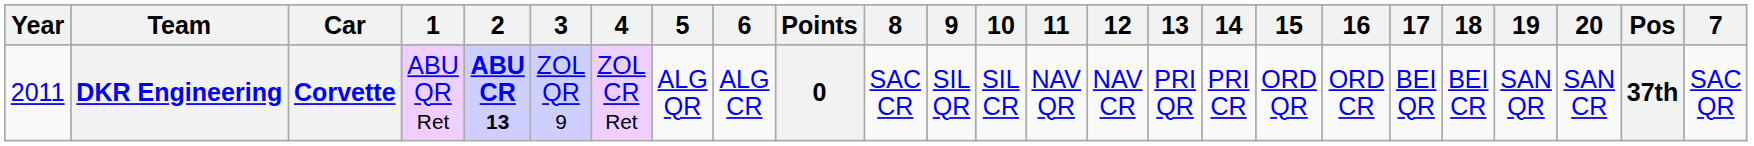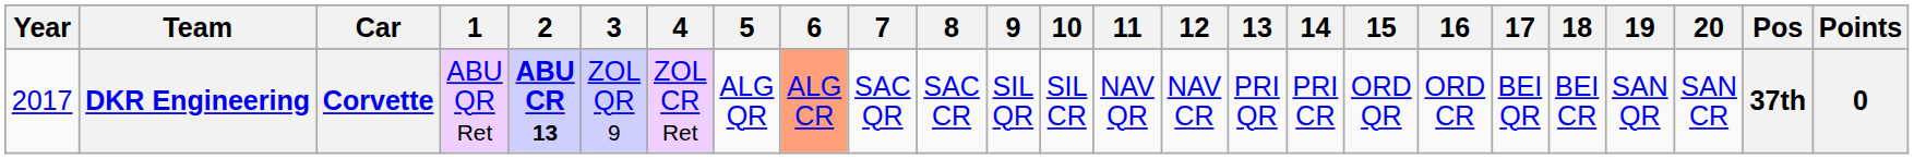columns swapped: 7 <-> Points
DKR Engineering | Year: 2011 -> 2017
DKR Engineering | 6: no background -> lightsalmon background
